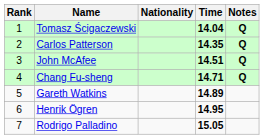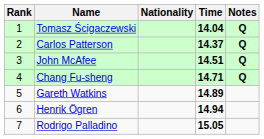Carlos Patterson | Time: 14.35 -> 14.37
Henrik Ögren | Time: 14.95 -> 14.94
